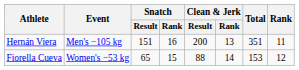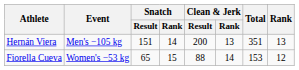Hernán Viera | Snatch / Rank: 16 -> 14
Hernán Viera | Rank: 11 -> 13
